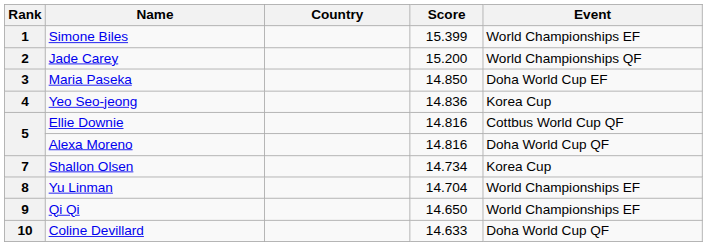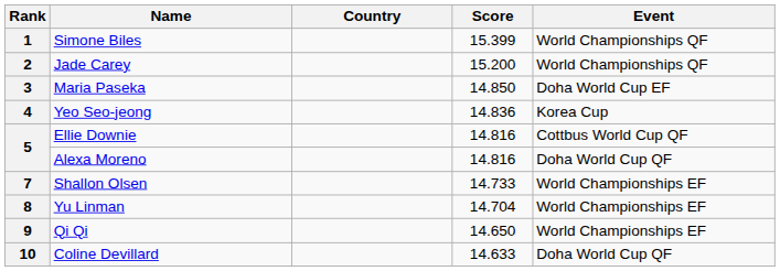1 | Event: World Championships EF -> World Championships QF
7 | Score: 14.734 -> 14.733
7 | Event: Korea Cup -> World Championships EF
